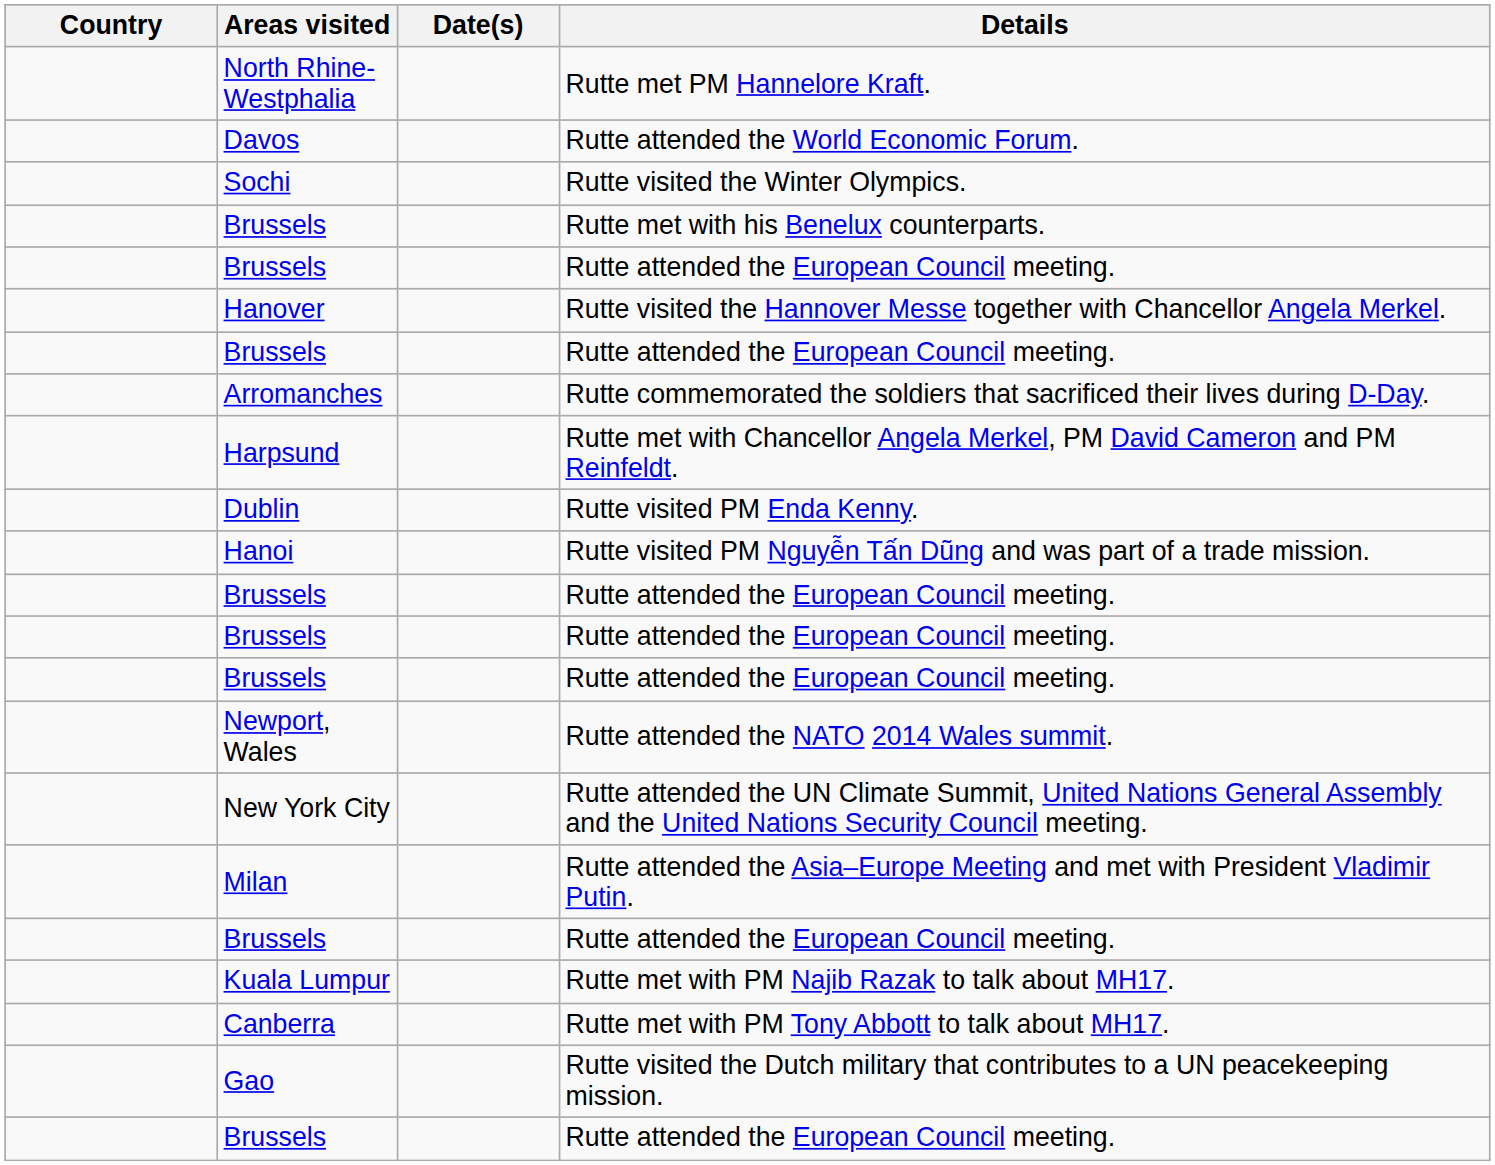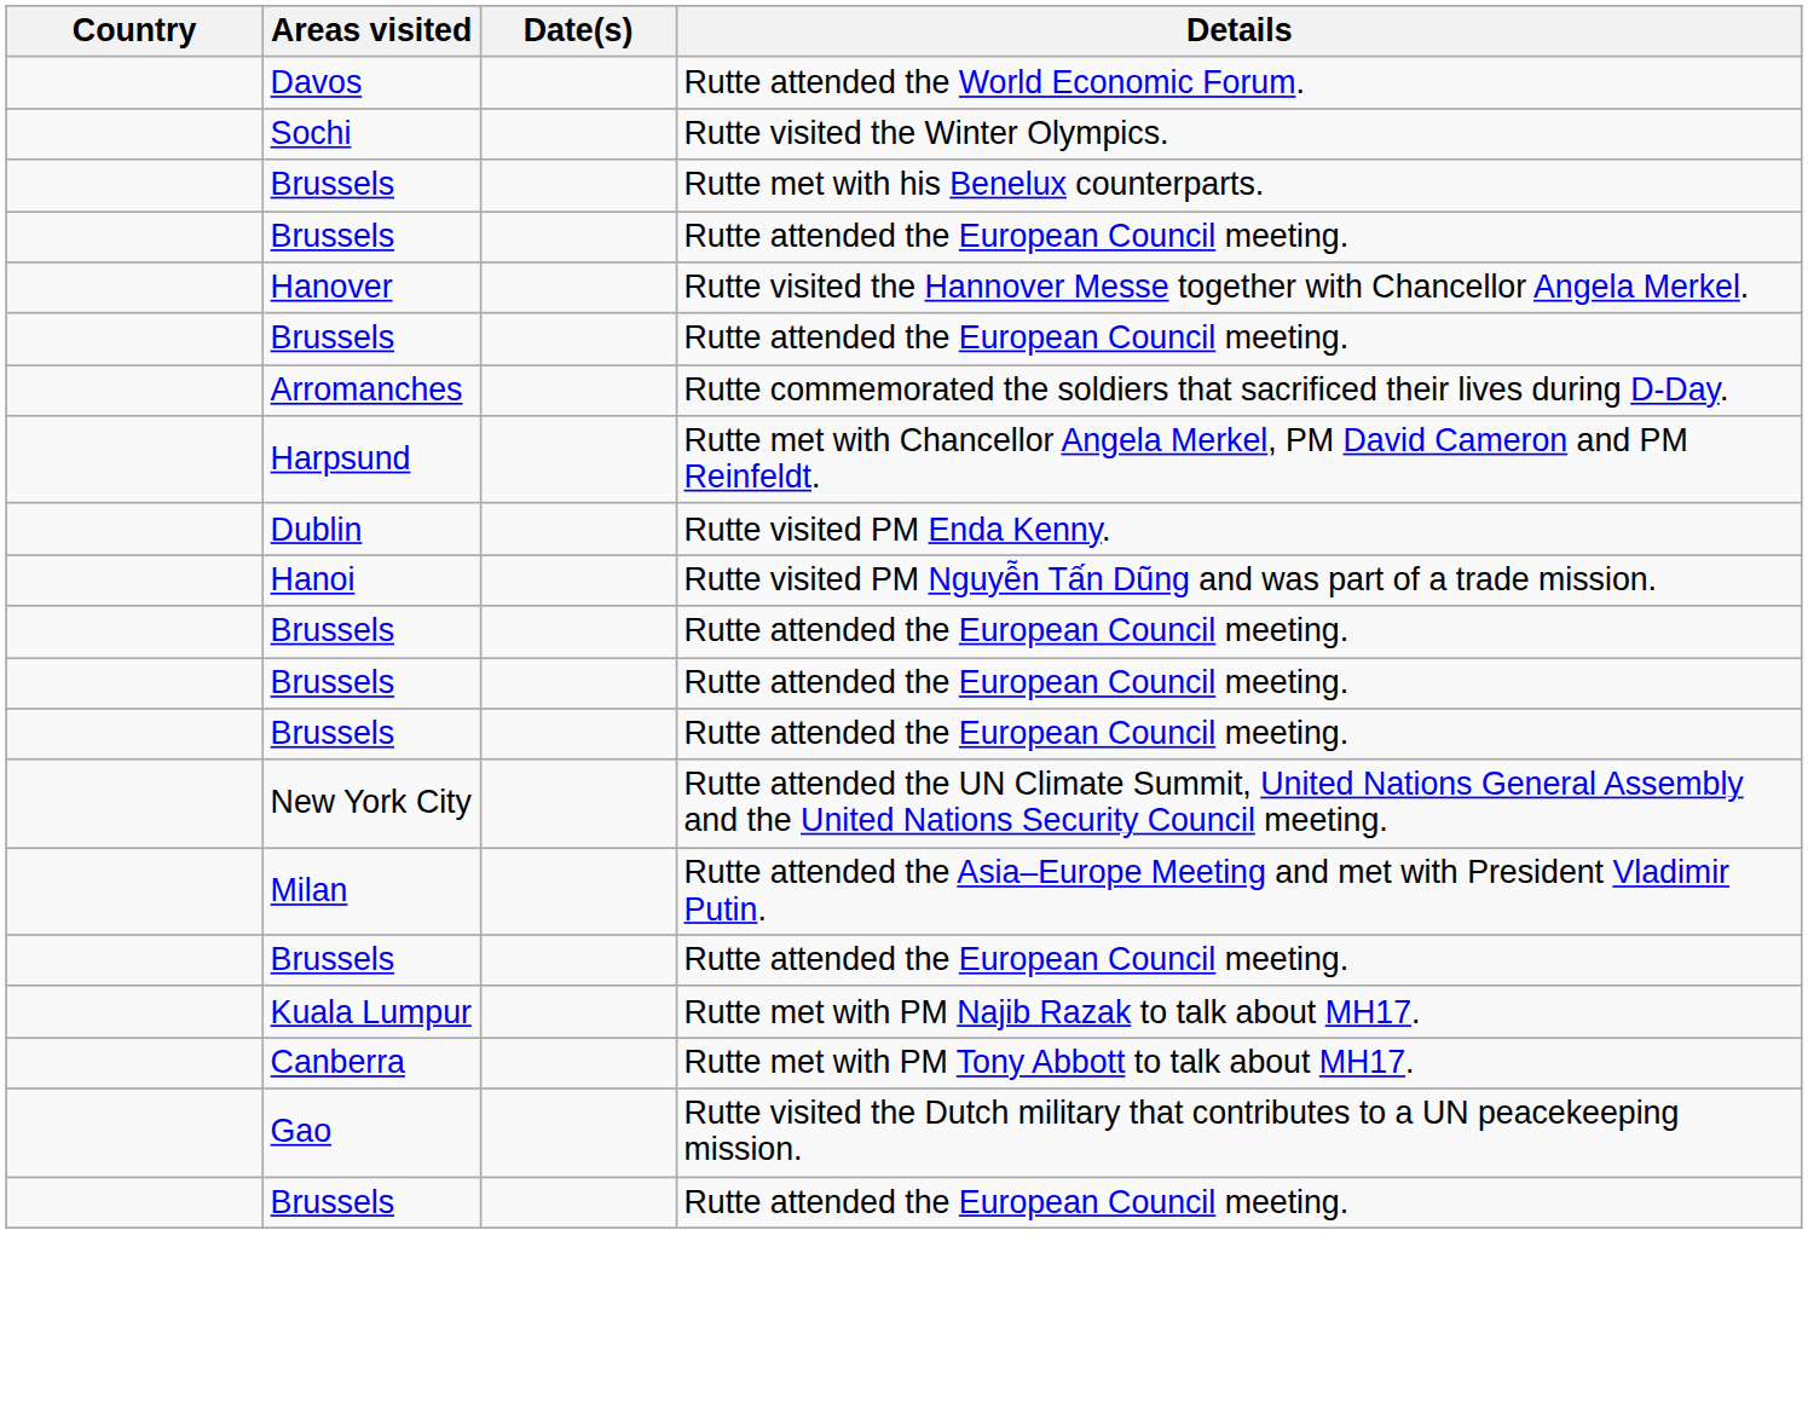- row: North Rhine-Westphalia | Rutte met PM Hannelore Kraft.
- row: Newport, Wales | Rutte attended the NATO 2014 Wales summit.
